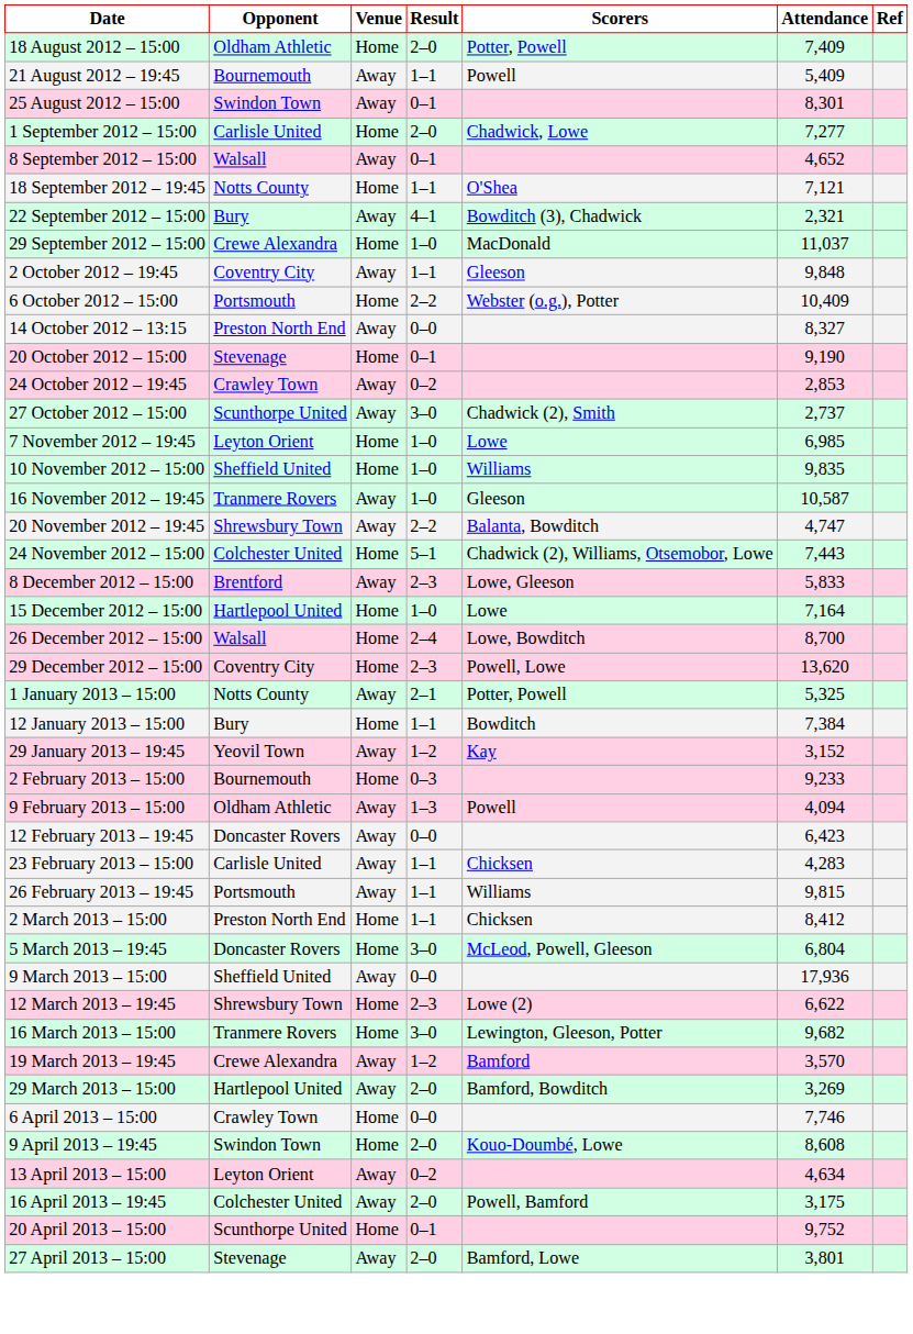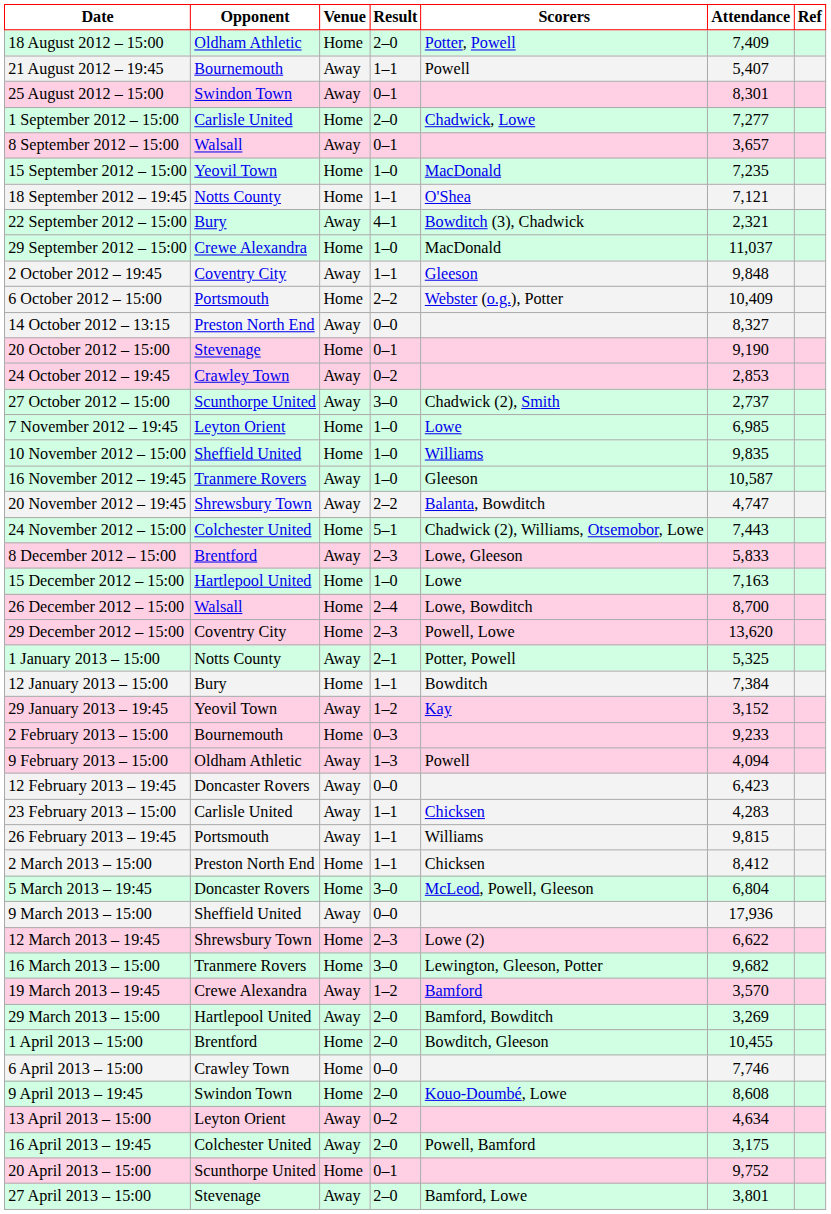21 August 2012 – 19:45 | Attendance: 5,409 -> 5,407
8 September 2012 – 15:00 | Attendance: 4,652 -> 3,657
+ row: 15 September 2012 – 15:00 | Yeovil Town | Home | 1–0 | MacDonald | 7,235
15 December 2012 – 15:00 | Attendance: 7,164 -> 7,163
+ row: 1 April 2013 – 15:00 | Brentford | Home | 2–0 | Bowditch, Gleeson | 10,455
